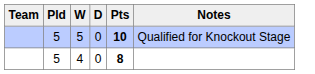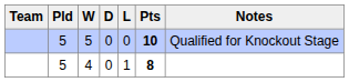+ column: L | 0 | 1
